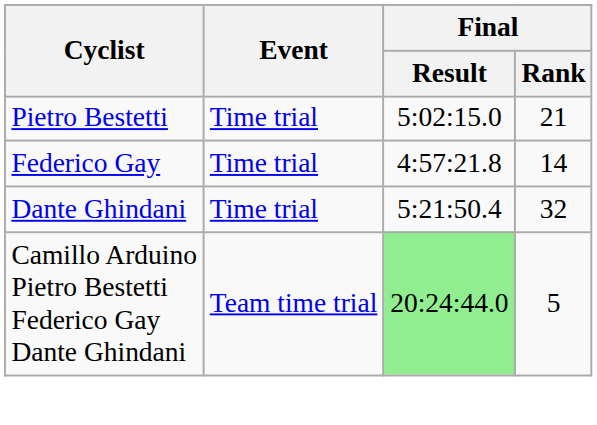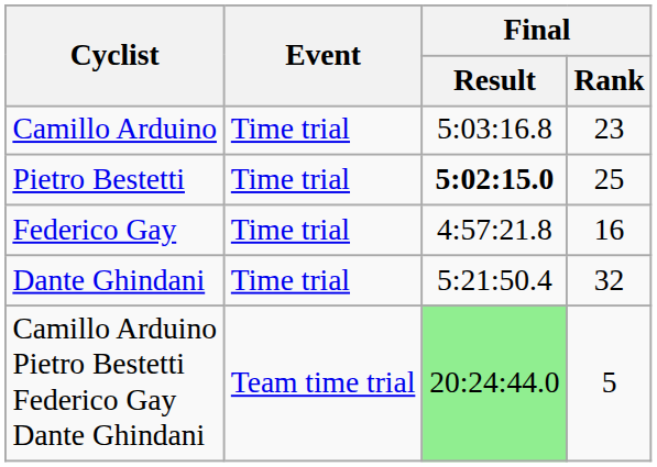+ row: Camillo Arduino | Time trial | 5:03:16.8 | 23
Pietro Bestetti | Final / Result: normal -> bold
Pietro Bestetti | Final / Rank: 21 -> 25
Federico Gay | Final / Rank: 14 -> 16
